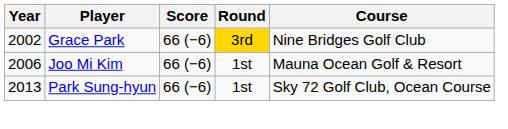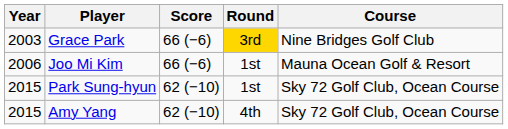Grace Park | Year: 2002 -> 2003
Park Sung-hyun | Year: 2013 -> 2015
Park Sung-hyun | Score: 66 (−6) -> 62 (−10)
+ row: 2015 | Amy Yang | 62 (−10) | 4th | Sky 72 Golf Club, Ocean Course
